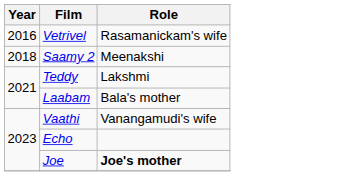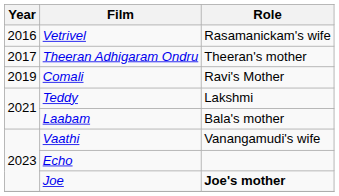+ row: 2017 | Theeran Adhigaram Ondru | Theeran's mother
- row: 2018 | Saamy 2 | Meenakshi
+ row: 2019 | Comali | Ravi's Mother
